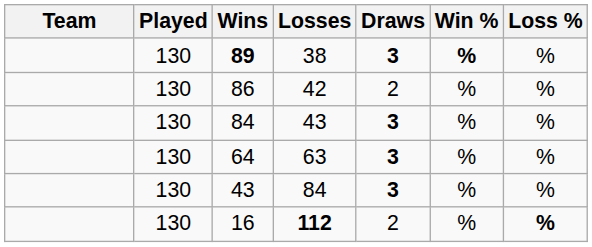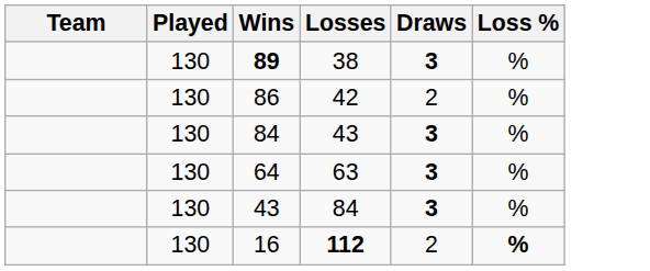- column: Win % | % | % | % | % | % | %
